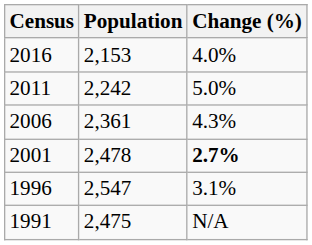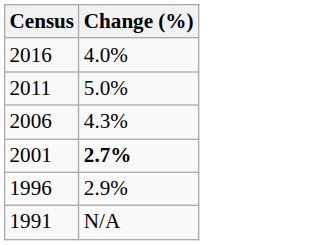- column: Population | 2,153 | 2,242 | 2,361 | 2,478 | 2,547 | 2,475
1996 | Change (%): 3.1% -> 2.9%
